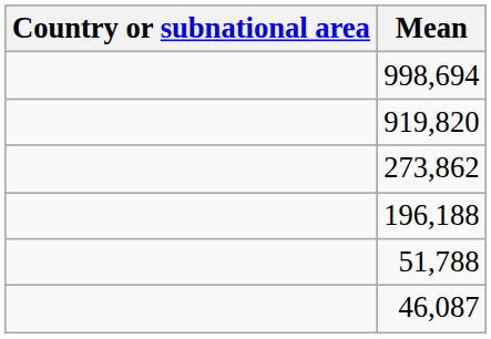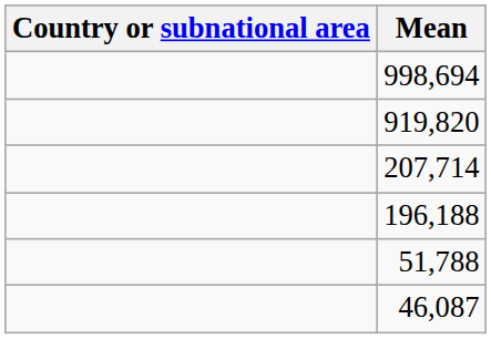- row: 273,862
+ row: 207,714
